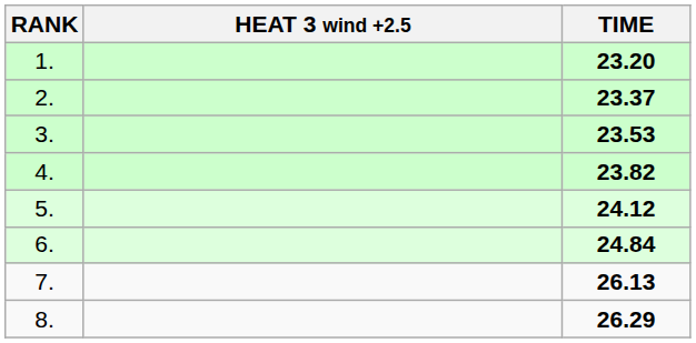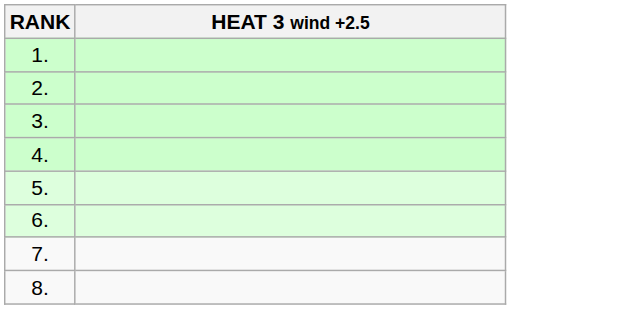- column: TIME | 23.20 | 23.37 | 23.53 | 23.82 | 24.12 | 24.84 | 26.13 | 26.29
